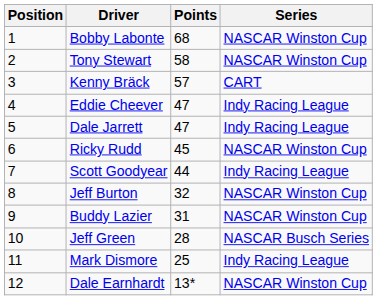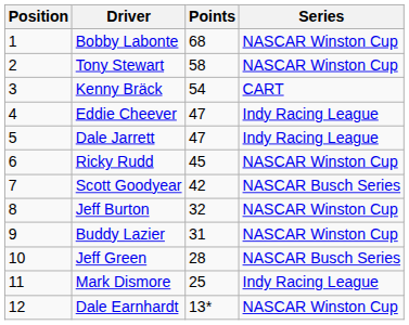Kenny Bräck | Points: 57 -> 54
Scott Goodyear | Points: 44 -> 42
Scott Goodyear | Series: Indy Racing League -> NASCAR Busch Series
